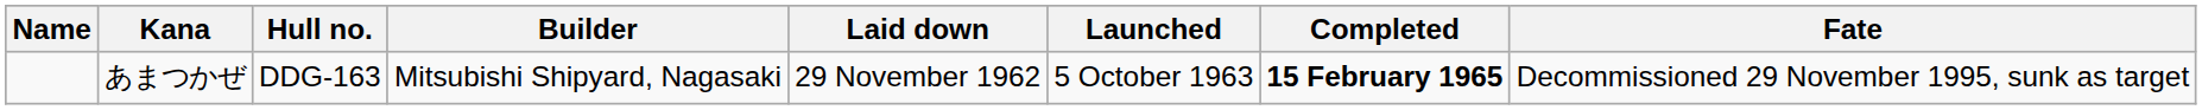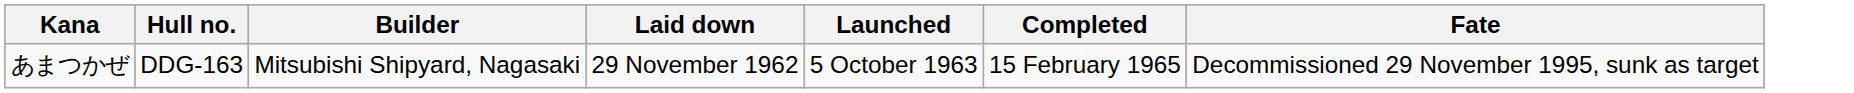- column: Name
あまつかぜ | Completed: bold -> normal
